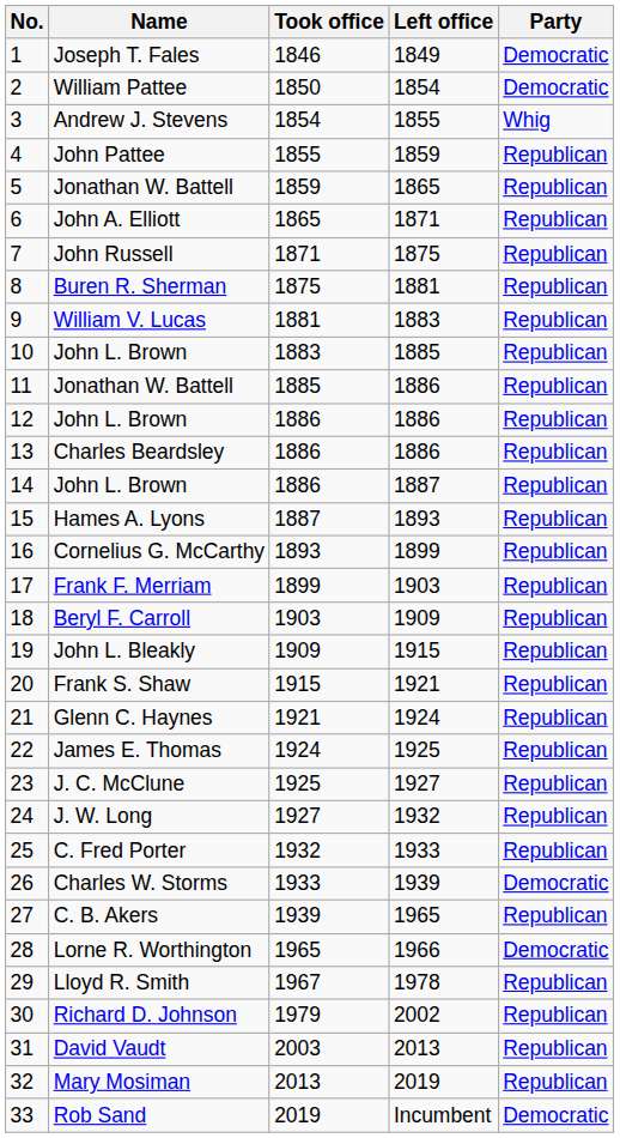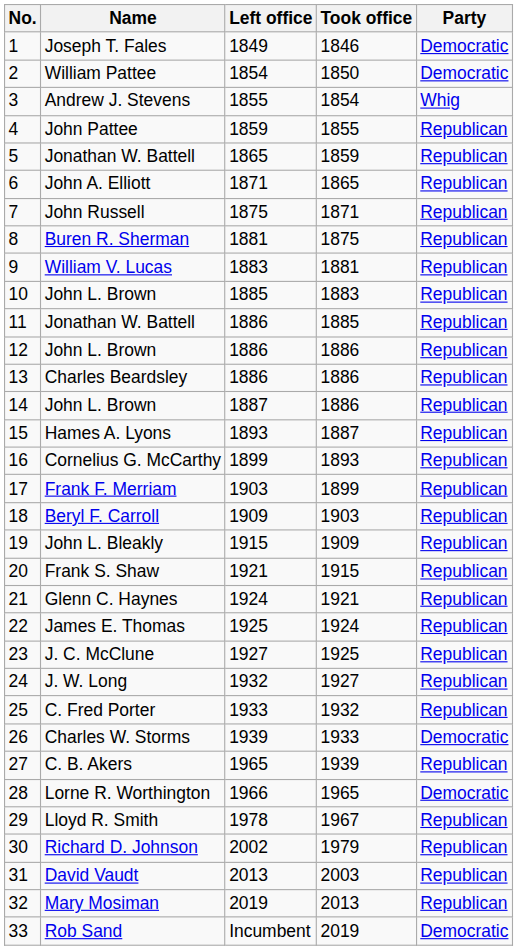columns swapped: Took office <-> Left office
